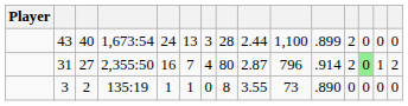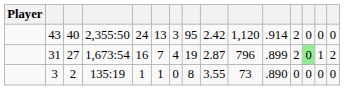43 | column 4: 1,673:54 -> 2,355:50
43 | column 8: 28 -> 95
43 | column 9: 2.44 -> 2.42
43 | column 10: 1,100 -> 1,120
43 | column 11: .899 -> .914
31 | column 4: 2,355:50 -> 1,673:54
31 | column 8: 80 -> 19
31 | column 11: .914 -> .899
